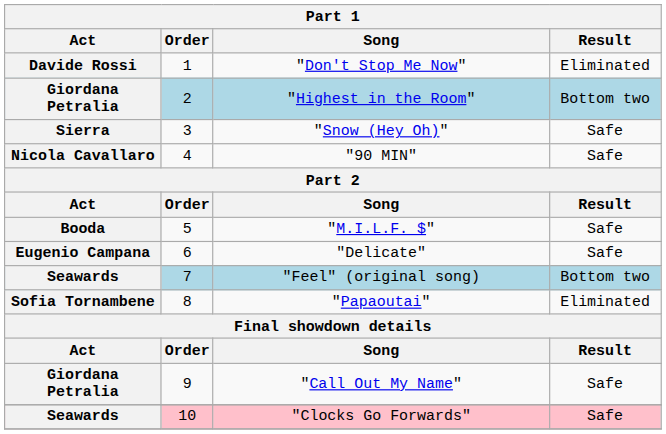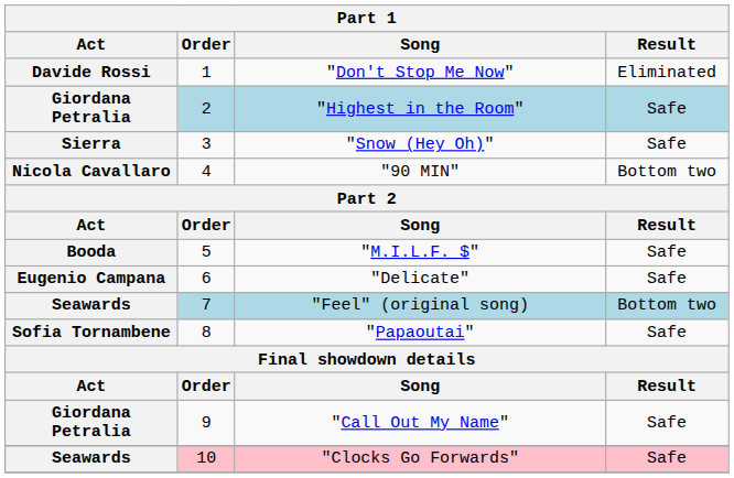"Highest in the Room" | Result: Bottom two -> Safe
"90 MIN" | Result: Safe -> Bottom two
"Papaoutai" | Result: Eliminated -> Safe
